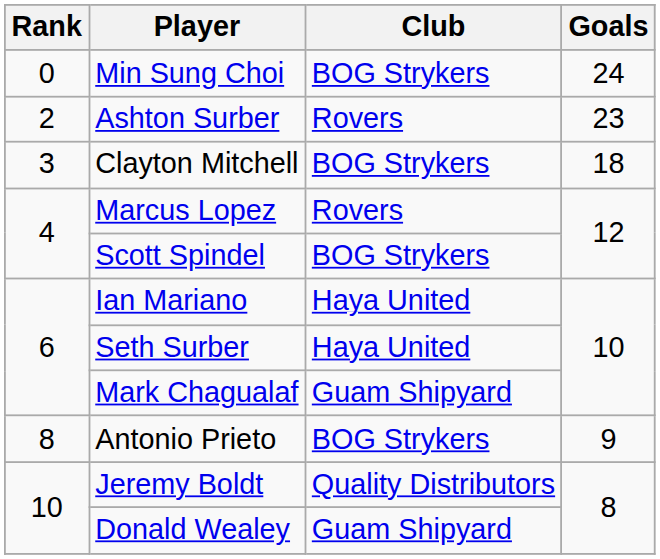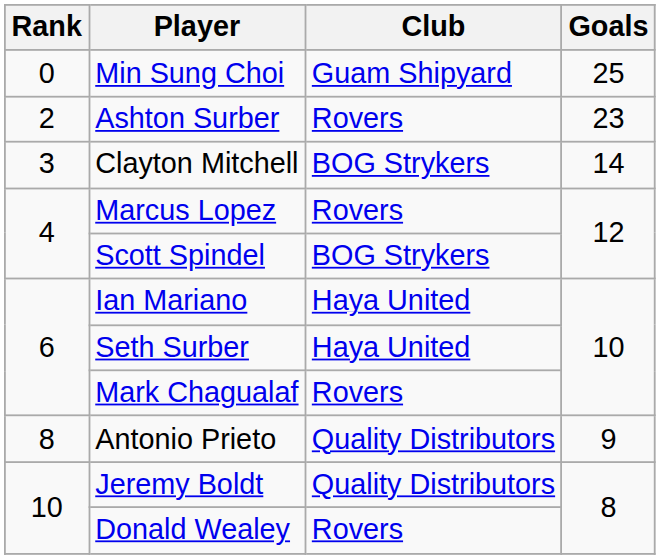Min Sung Choi | Club: BOG Strykers -> Guam Shipyard
Min Sung Choi | Goals: 24 -> 25
Clayton Mitchell | Goals: 18 -> 14
Mark Chagualaf | Club: Guam Shipyard -> Rovers
Antonio Prieto | Club: BOG Strykers -> Quality Distributors
Donald Wealey | Club: Guam Shipyard -> Rovers
